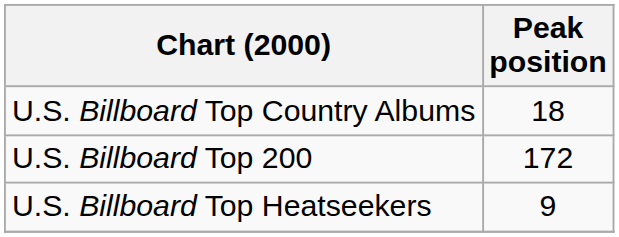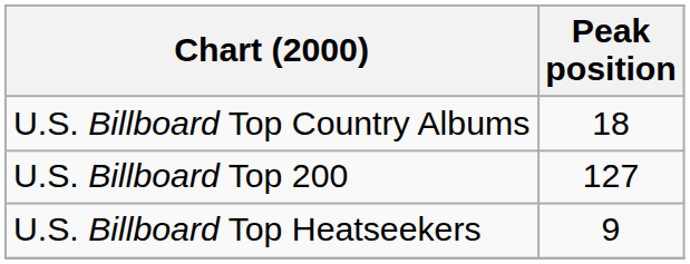U.S. Billboard Top 200 | Peak position: 172 -> 127
